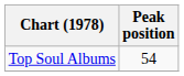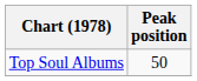Top Soul Albums | Peak position: 54 -> 50
